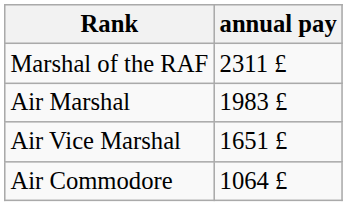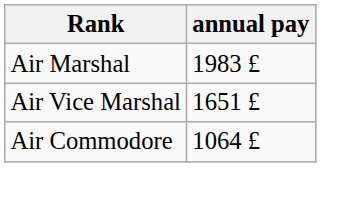- row: Marshal of the RAF | 2311 £
